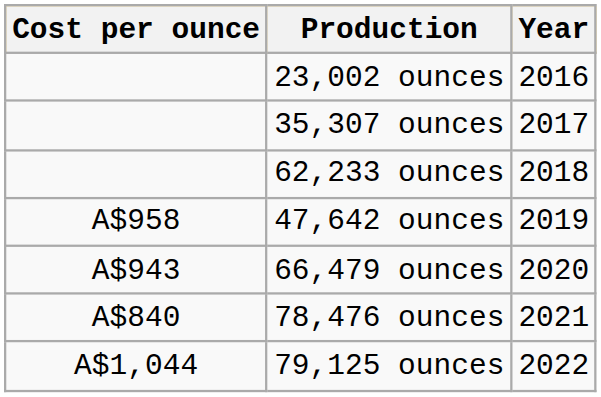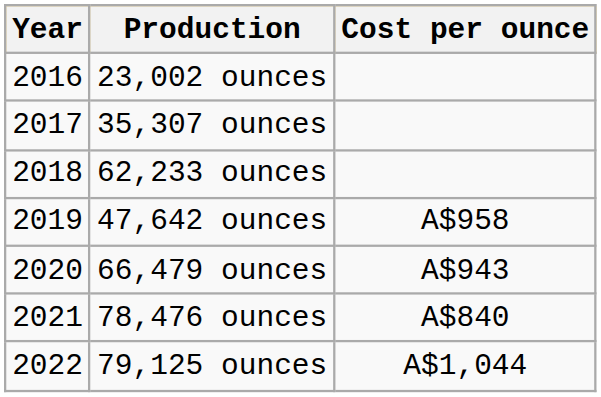columns swapped: Year <-> Cost per ounce
